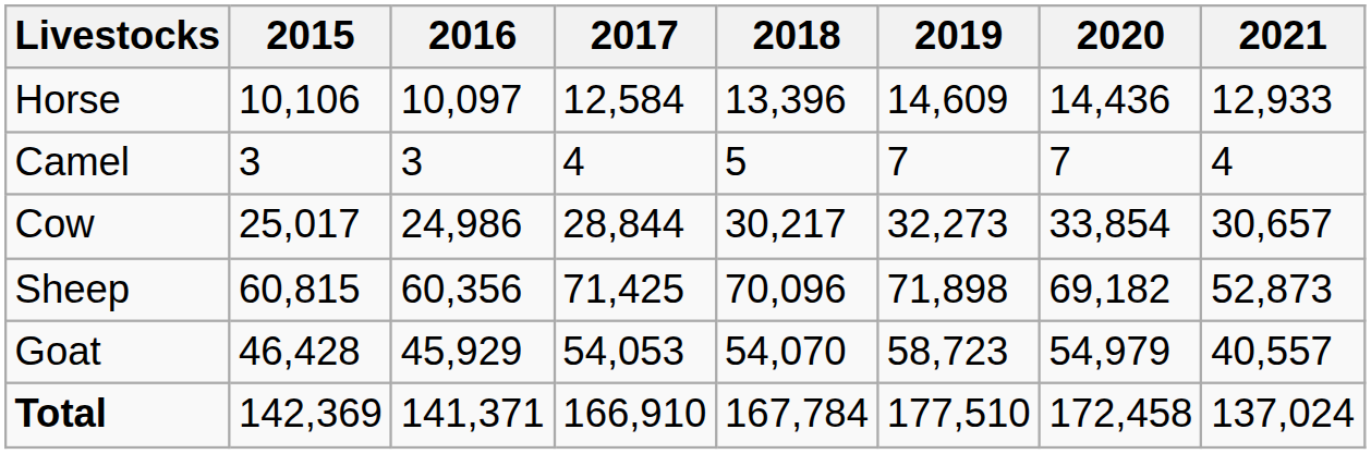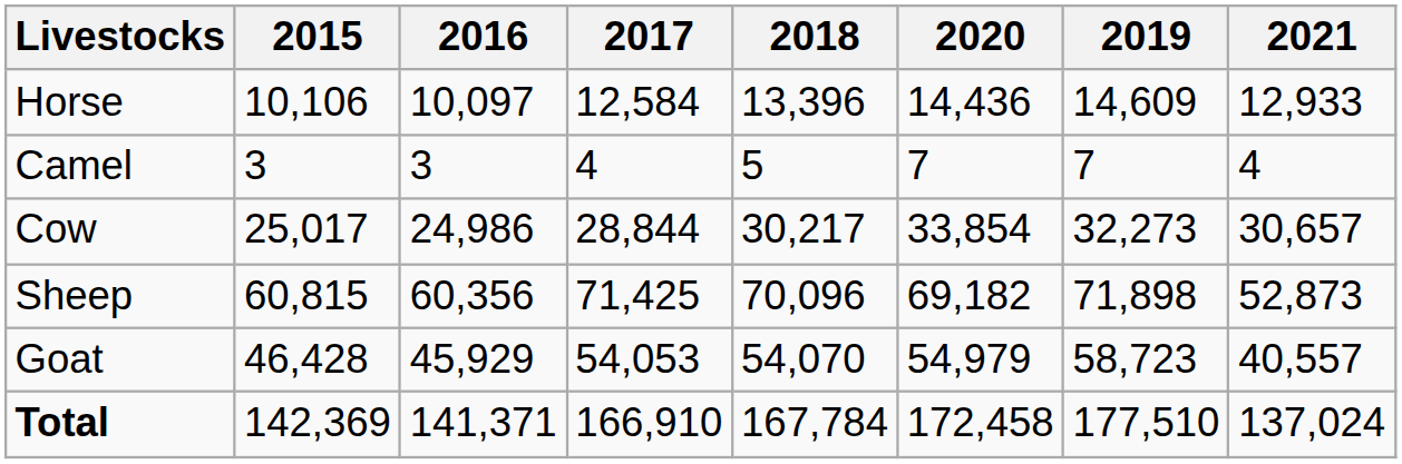columns swapped: 2019 <-> 2020
